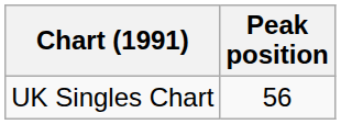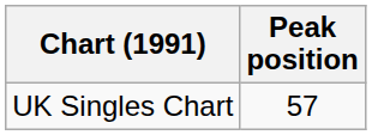UK Singles Chart | Peak position: 56 -> 57
